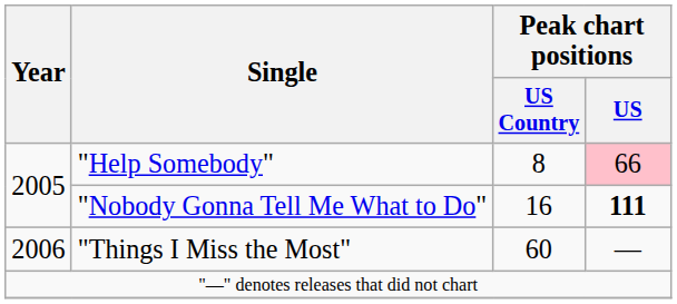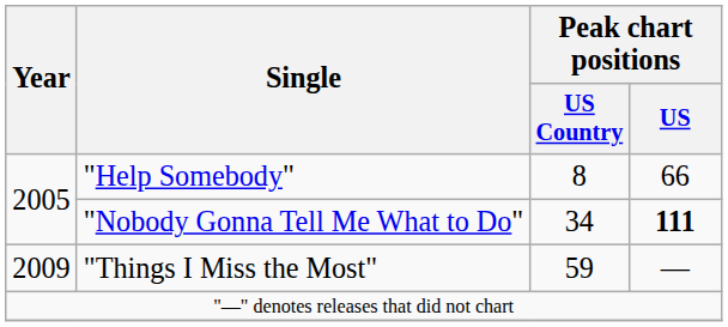"Help Somebody" | Peak chart positions / US: pink background -> no background
"Nobody Gonna Tell Me What to Do" | Peak chart positions / US Country: 16 -> 34
"Things I Miss the Most" | Year: 2006 -> 2009
"Things I Miss the Most" | Peak chart positions / US Country: 60 -> 59
